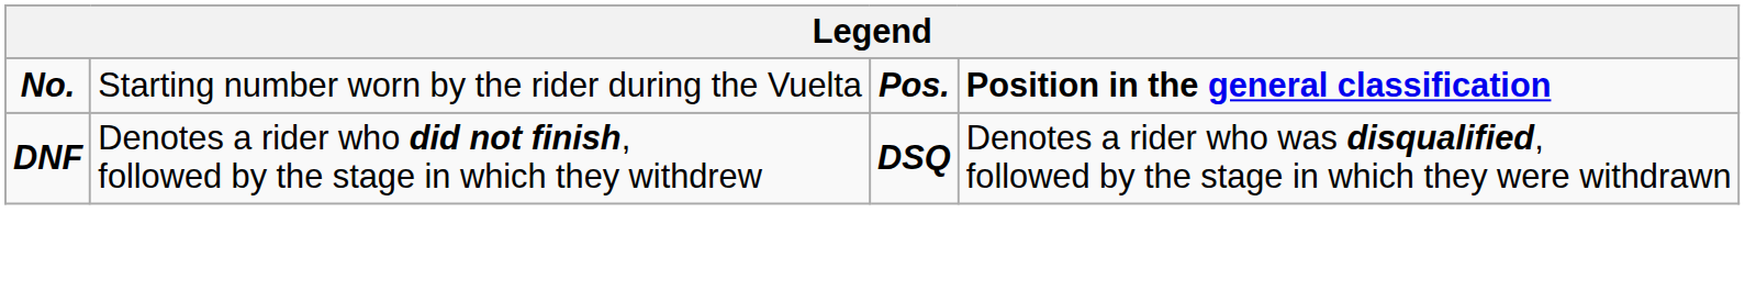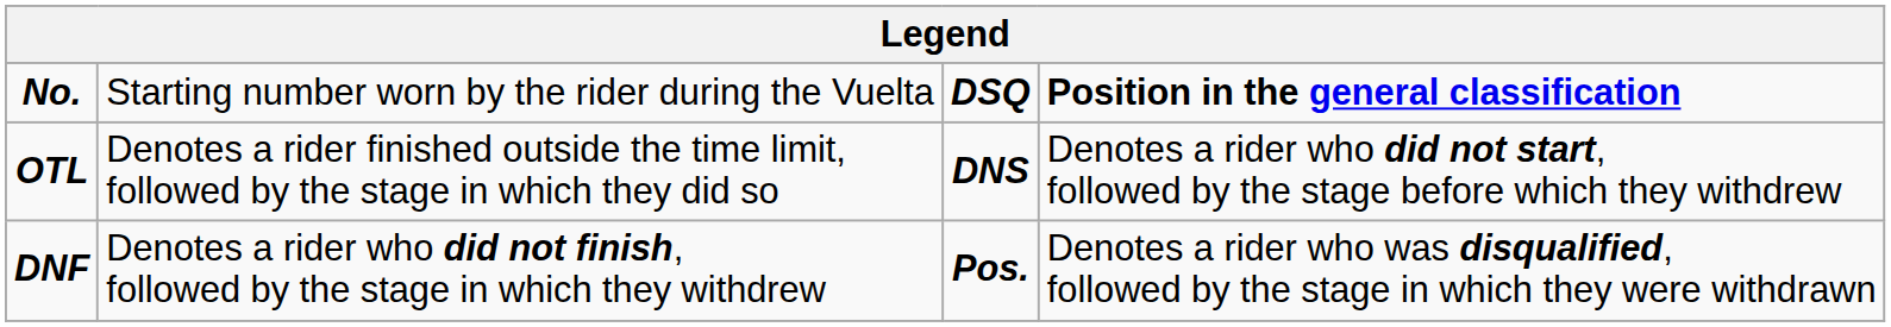No. | column 3: Pos. -> DSQ
+ row: OTL | Denotes a rider finished outside the time limit, followed by the stage in which they did so | DNS | Denotes a rider who did not start, followed by the stage before which they withdrew
DNF | column 3: DSQ -> Pos.
